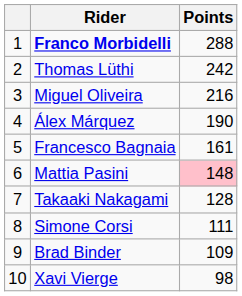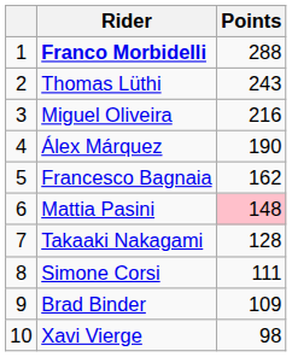Thomas Lüthi | Points: 242 -> 243
Francesco Bagnaia | Points: 161 -> 162
